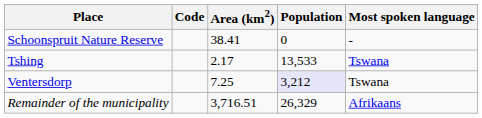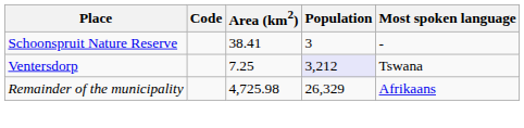Schoonspruit Nature Reserve | Population: 0 -> 3
- row: Tshing | 2.17 | 13,533 | Tswana
Remainder of the municipality | Area (km2): 3,716.51 -> 4,725.98
